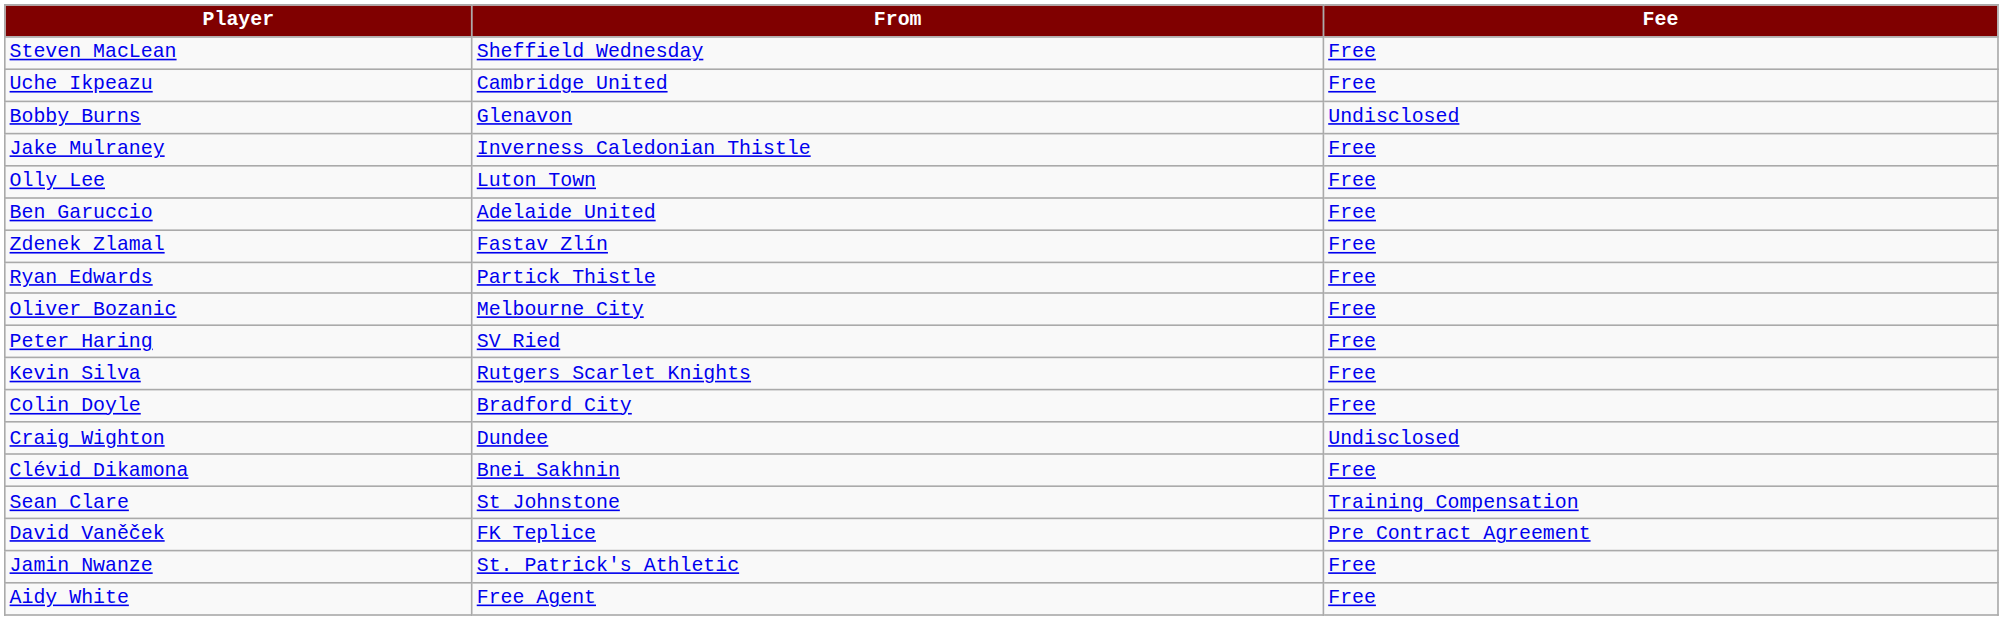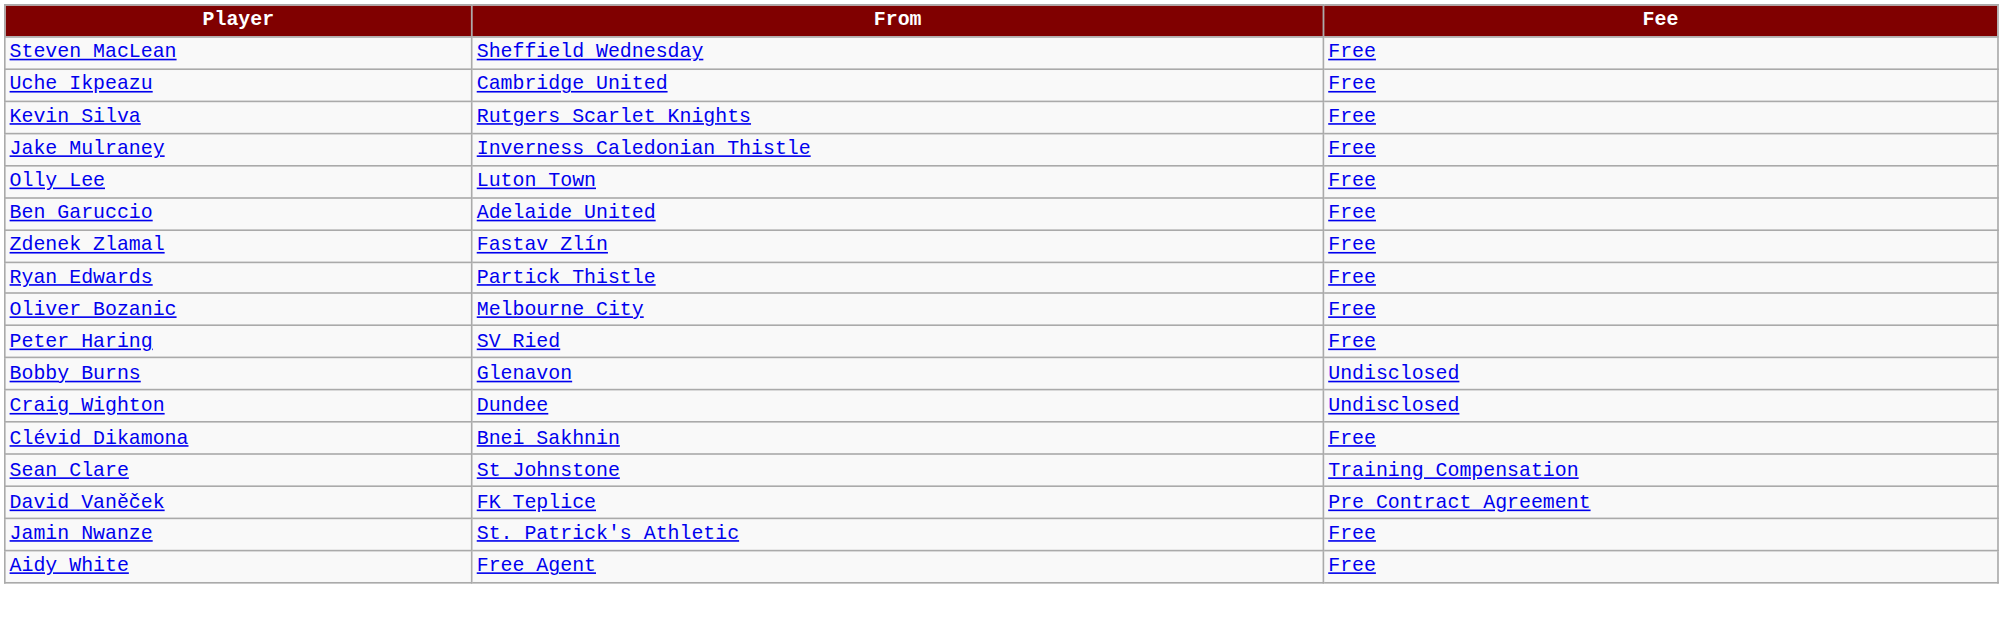rows swapped: Bobby Burns <-> Kevin Silva
- row: Colin Doyle | Bradford City | Free
